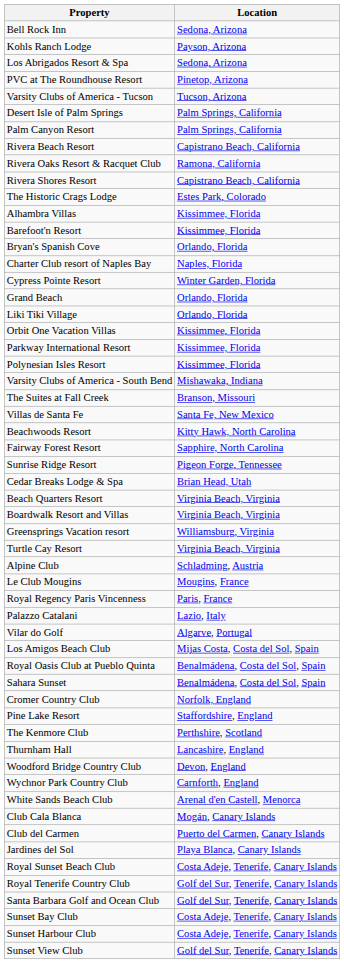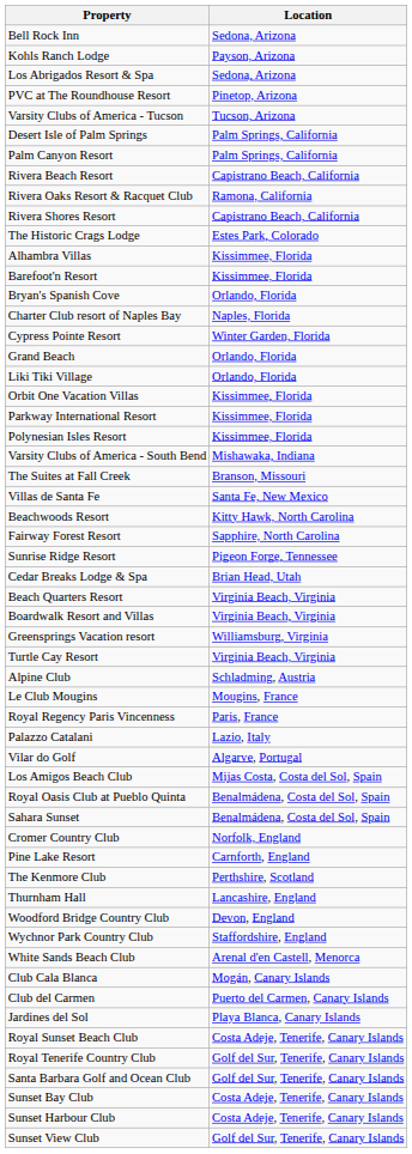Pine Lake Resort | Location: Staffordshire, England -> Carnforth, England
Wychnor Park Country Club | Location: Carnforth, England -> Staffordshire, England
